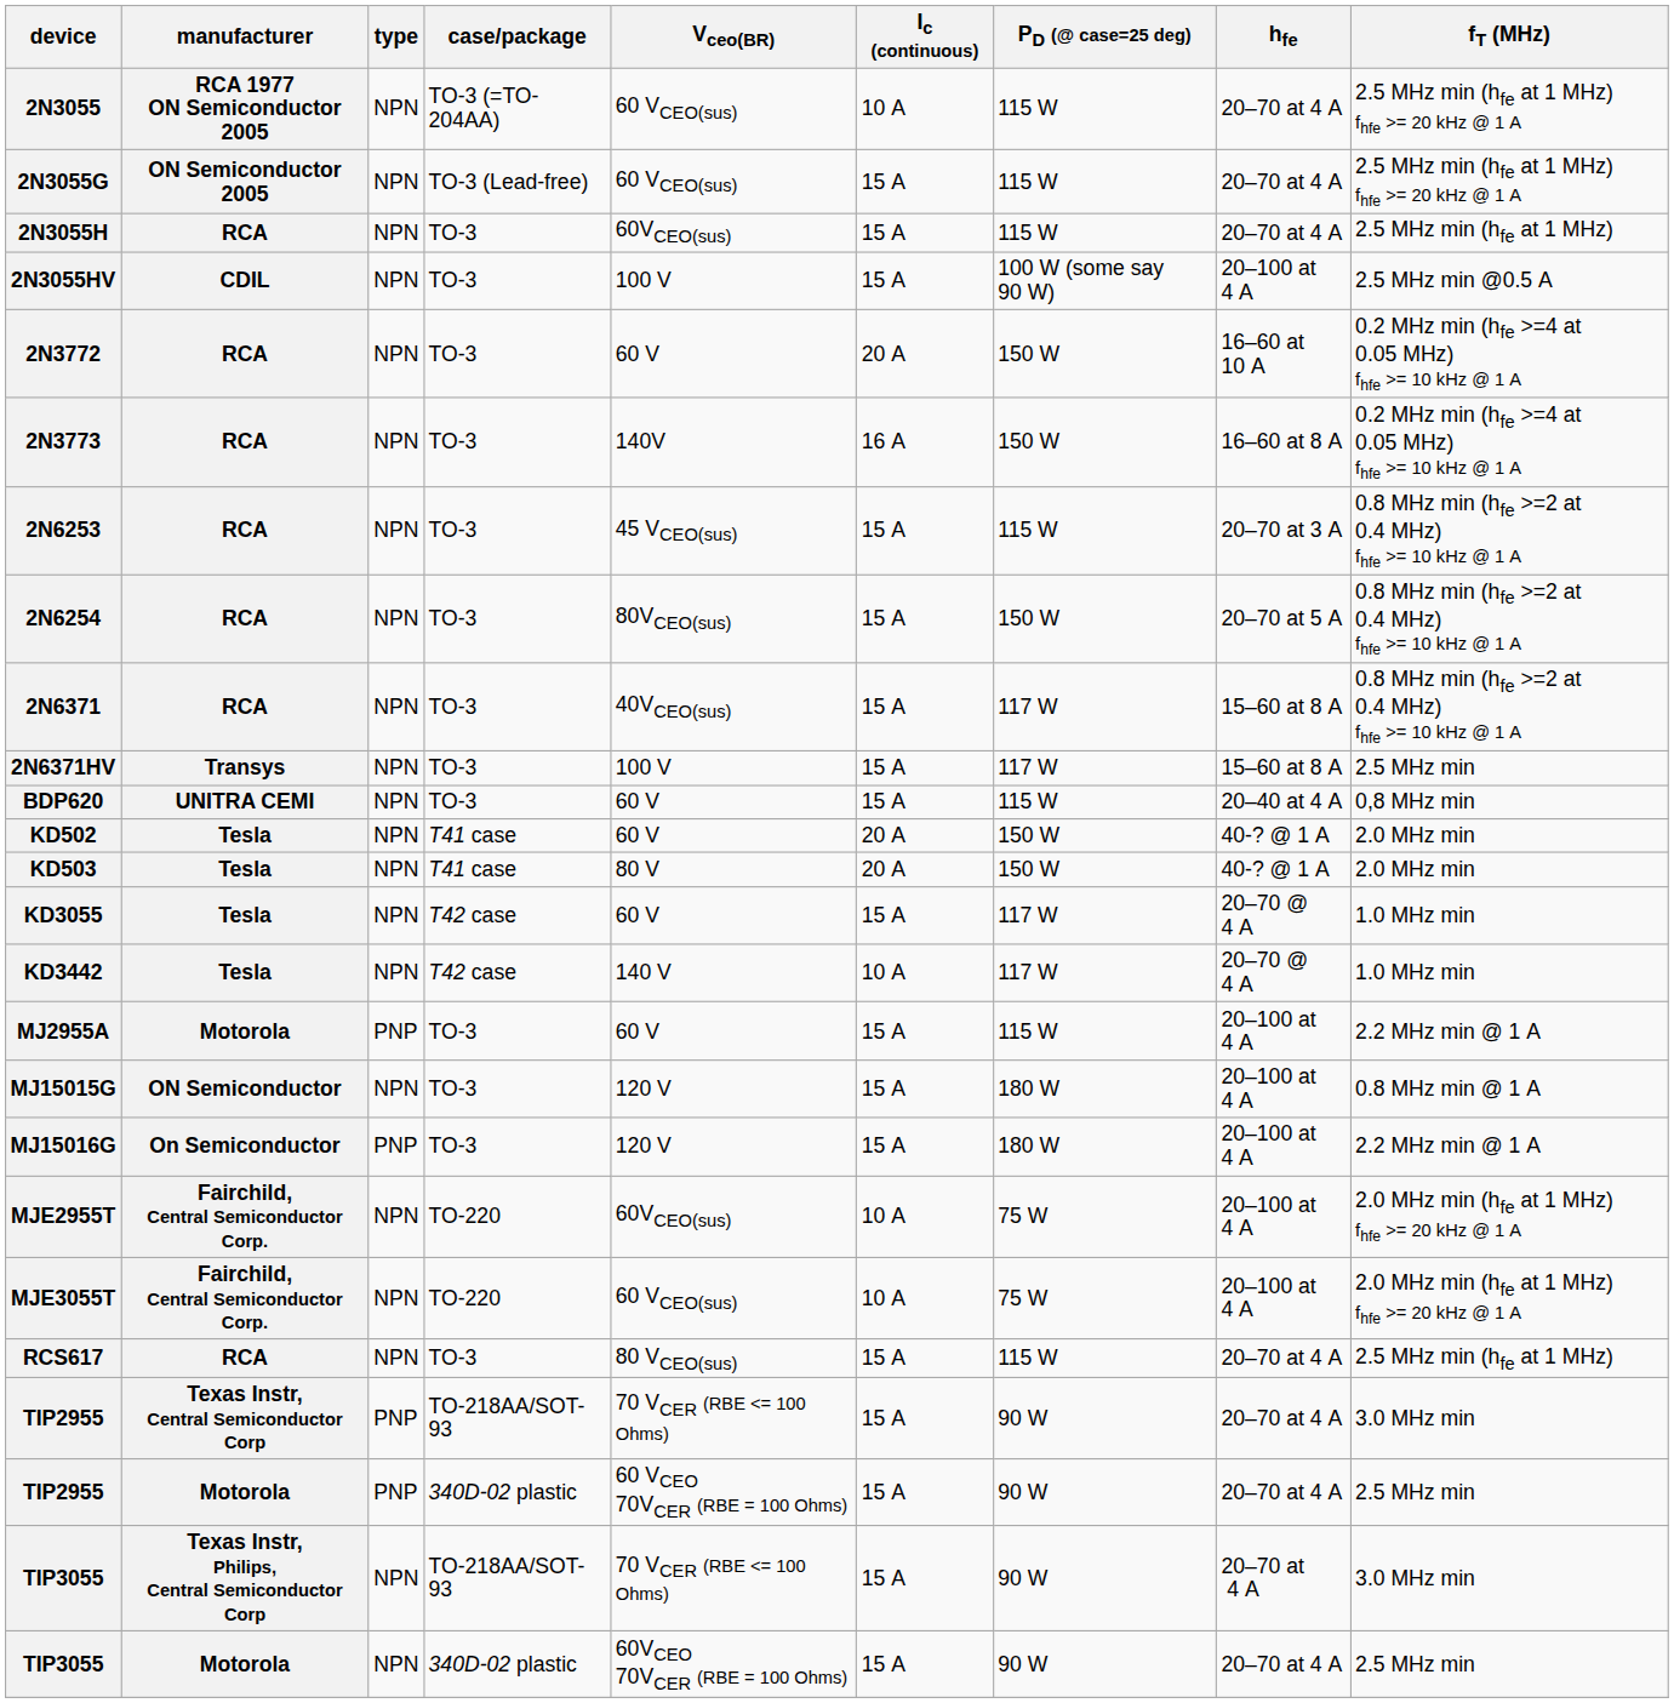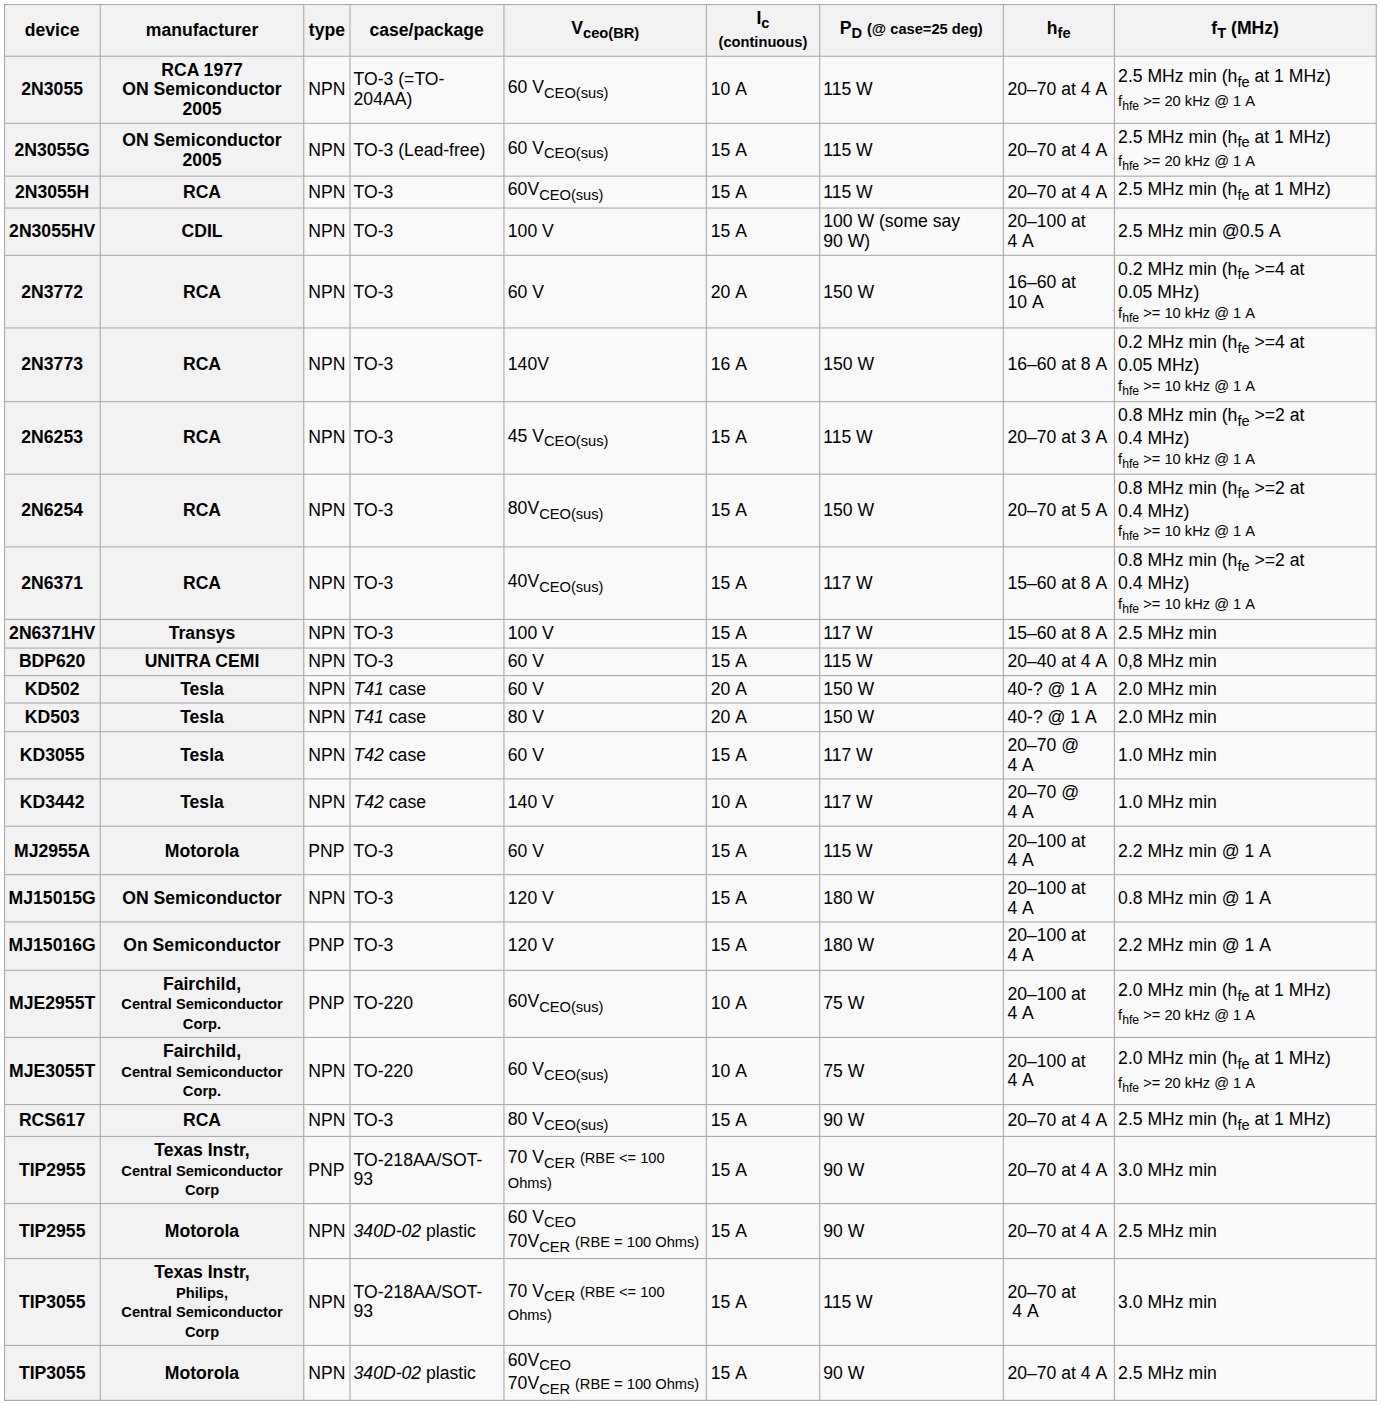MJE2955T | type: NPN -> PNP
RCS617 | PD (@ case=25 deg): 115 W -> 90 W
TIP2955 / Motorola | type: PNP -> NPN
TIP3055 / Texas Instr, Philips, Central Semiconductor Corp | PD (@ case=25 deg): 90 W -> 115 W
